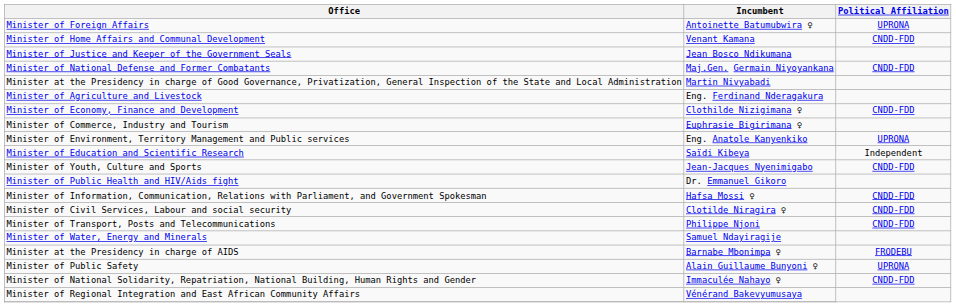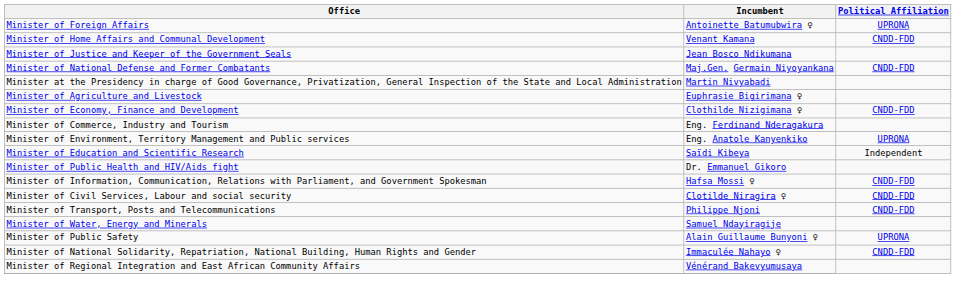Minister of Agriculture and Livestock | Incumbent: Eng. Ferdinand Nderagakura -> Euphrasie Bigirimana ♀
Minister of Commerce, Industry and Tourism | Incumbent: Euphrasie Bigirimana ♀ -> Eng. Ferdinand Nderagakura
- row: Minister of Youth, Culture and Sports | Jean-Jacques Nyenimigabo | CNDD-FDD
- row: Minister at the Presidency in charge of AIDS | Barnabe Mbonimpa ♀ | FRODEBU
